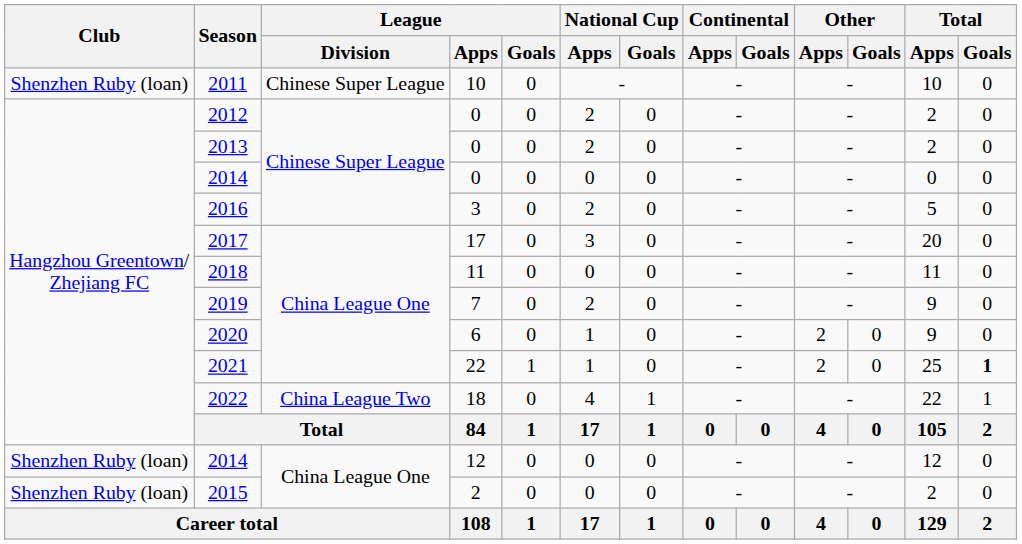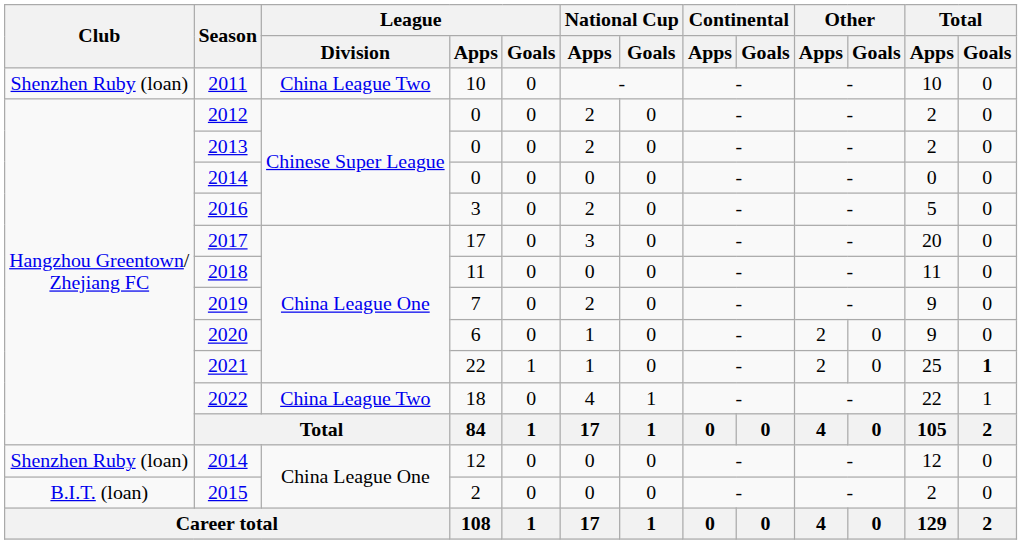2011 | League / Division: Chinese Super League -> China League Two
2015 | Club: Shenzhen Ruby (loan) -> B.I.T. (loan)
